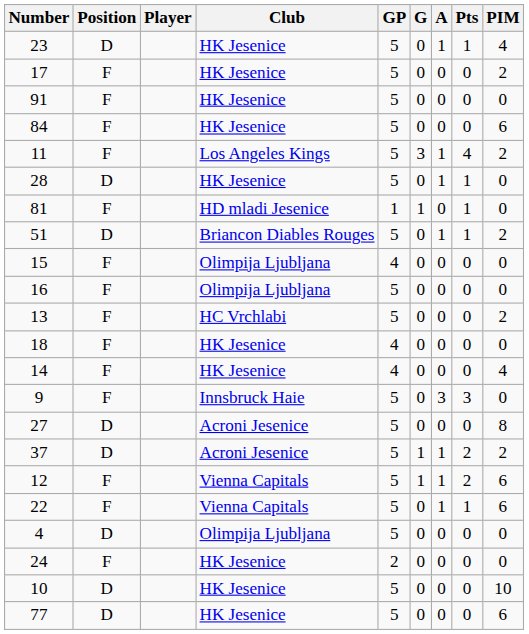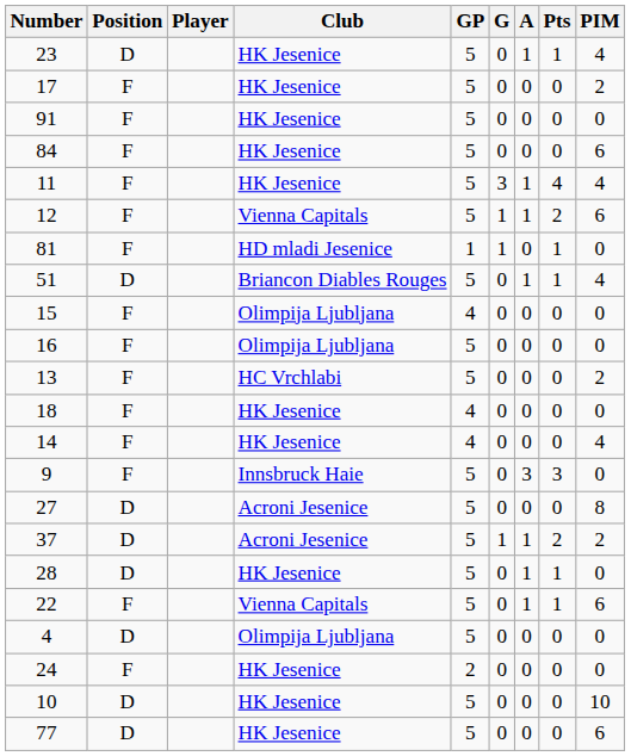11 | Club: Los Angeles Kings -> HK Jesenice
11 | PIM: 2 -> 4
rows swapped: 28 <-> 12
51 | PIM: 2 -> 4
